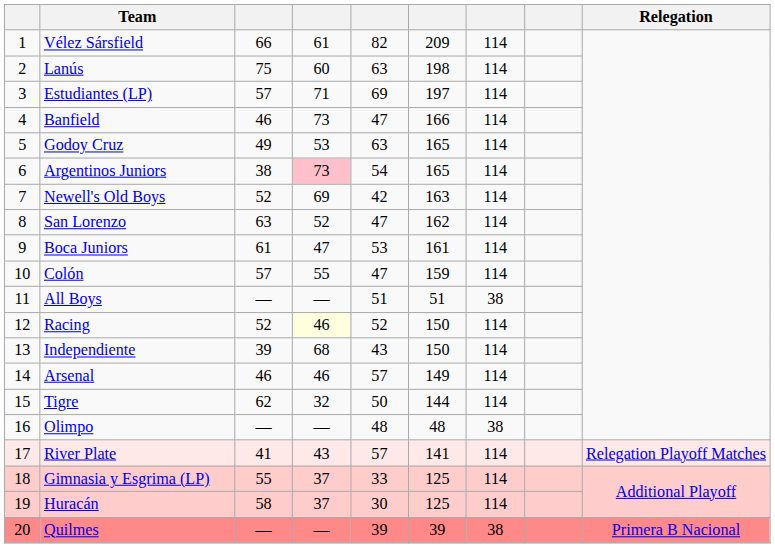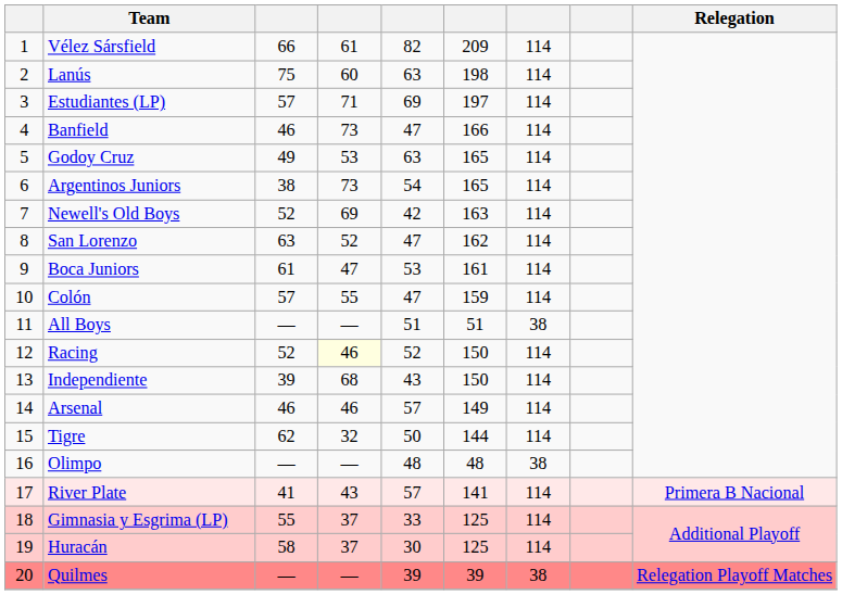Argentinos Juniors | column 4: pink background -> no background
River Plate | Relegation: Relegation Playoff Matches -> Primera B Nacional
Quilmes | Relegation: Primera B Nacional -> Relegation Playoff Matches
